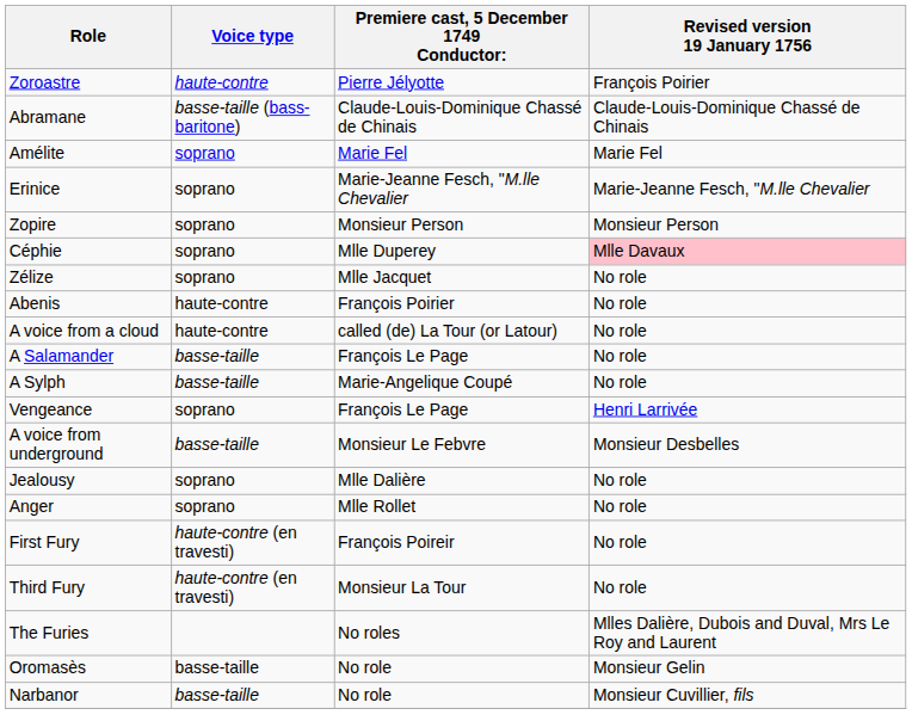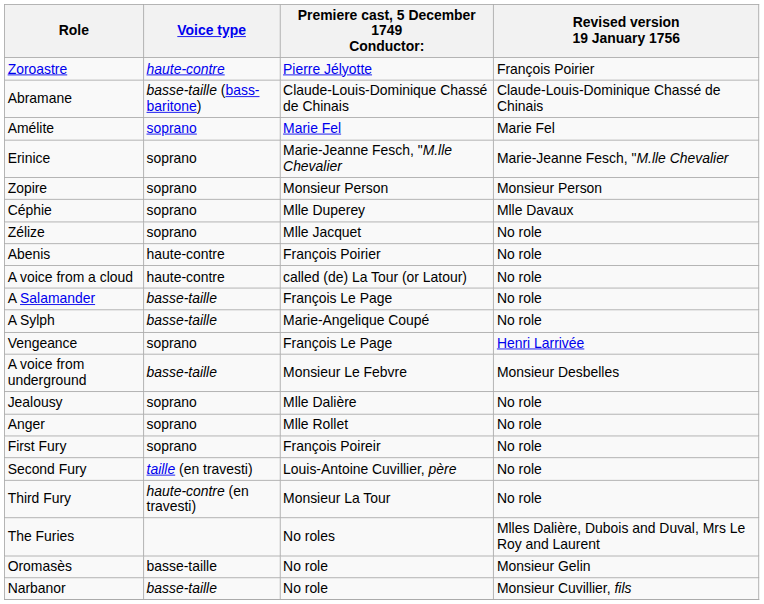Céphie | Revised version 19 January 1756: pink background -> no background
First Fury | Voice type: haute-contre (en travesti) -> soprano
+ row: Second Fury | taille (en travesti) | Louis-Antoine Cuvillier, père | No role
